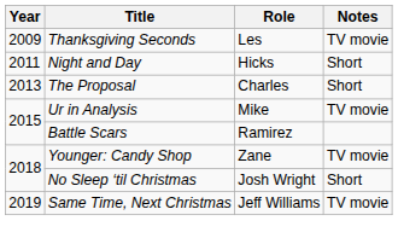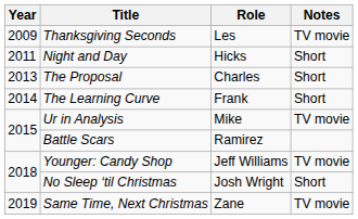+ row: 2014 | The Learning Curve | Frank | Short
Younger: Candy Shop | Role: Zane -> Jeff Williams
Same Time, Next Christmas | Role: Jeff Williams -> Zane
